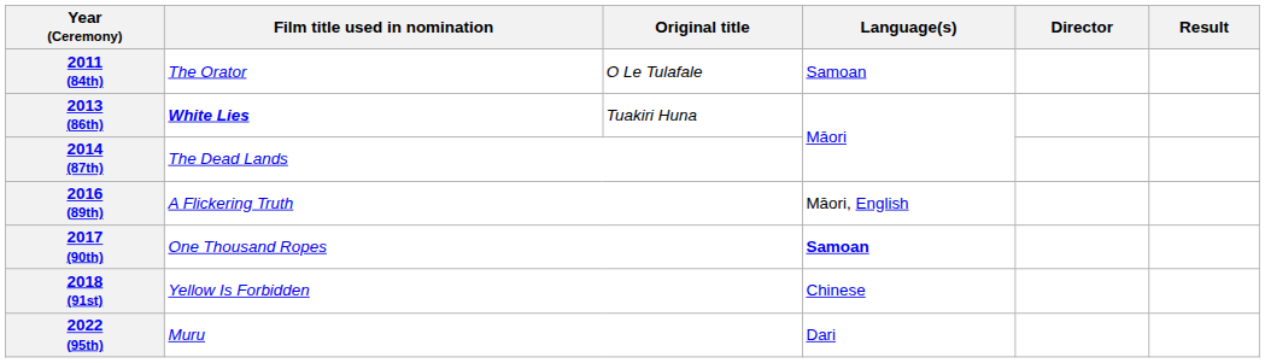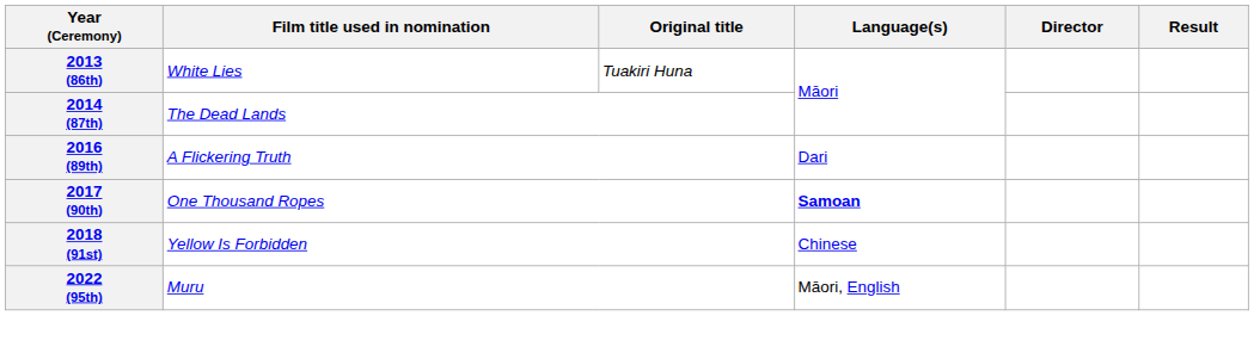- row: 2011 (84th) | The Orator | O Le Tulafale | Samoan
2013 (86th) | Film title used in nomination: bold -> normal
2016 (89th) | Language(s): Māori, English -> Dari
2022 (95th) | Language(s): Dari -> Māori, English
